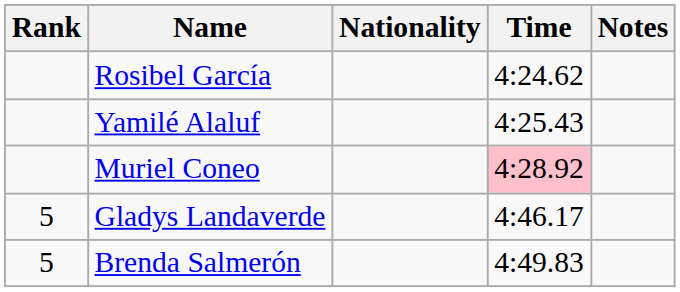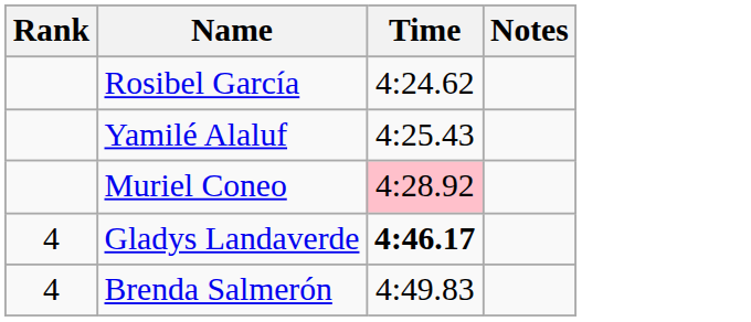- column: Nationality
Gladys Landaverde | Rank: 5 -> 4
Gladys Landaverde | Time: normal -> bold
Brenda Salmerón | Rank: 5 -> 4
